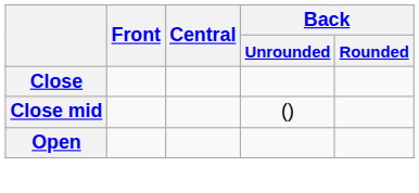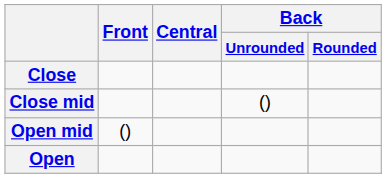+ row: Open mid | ()
